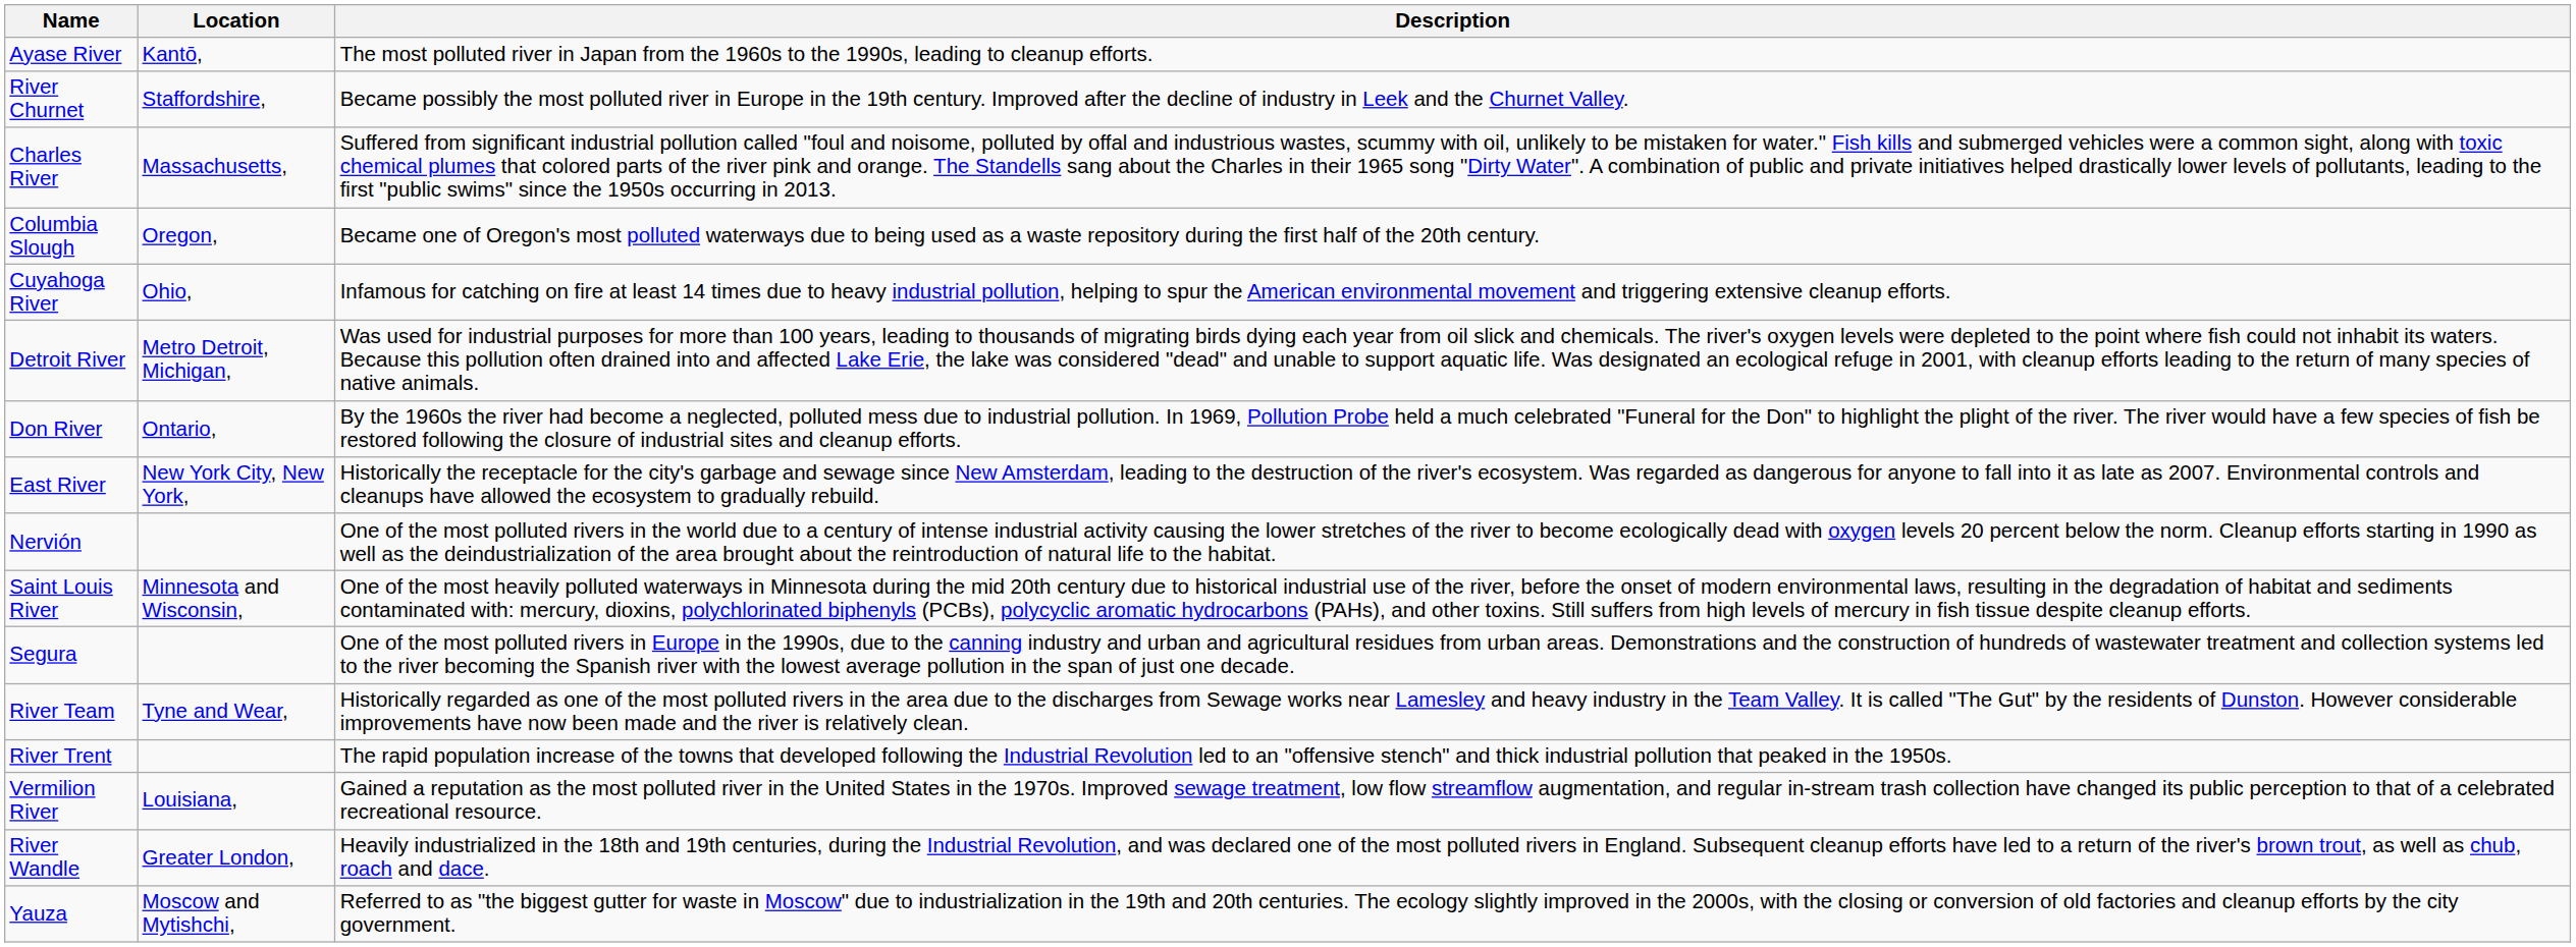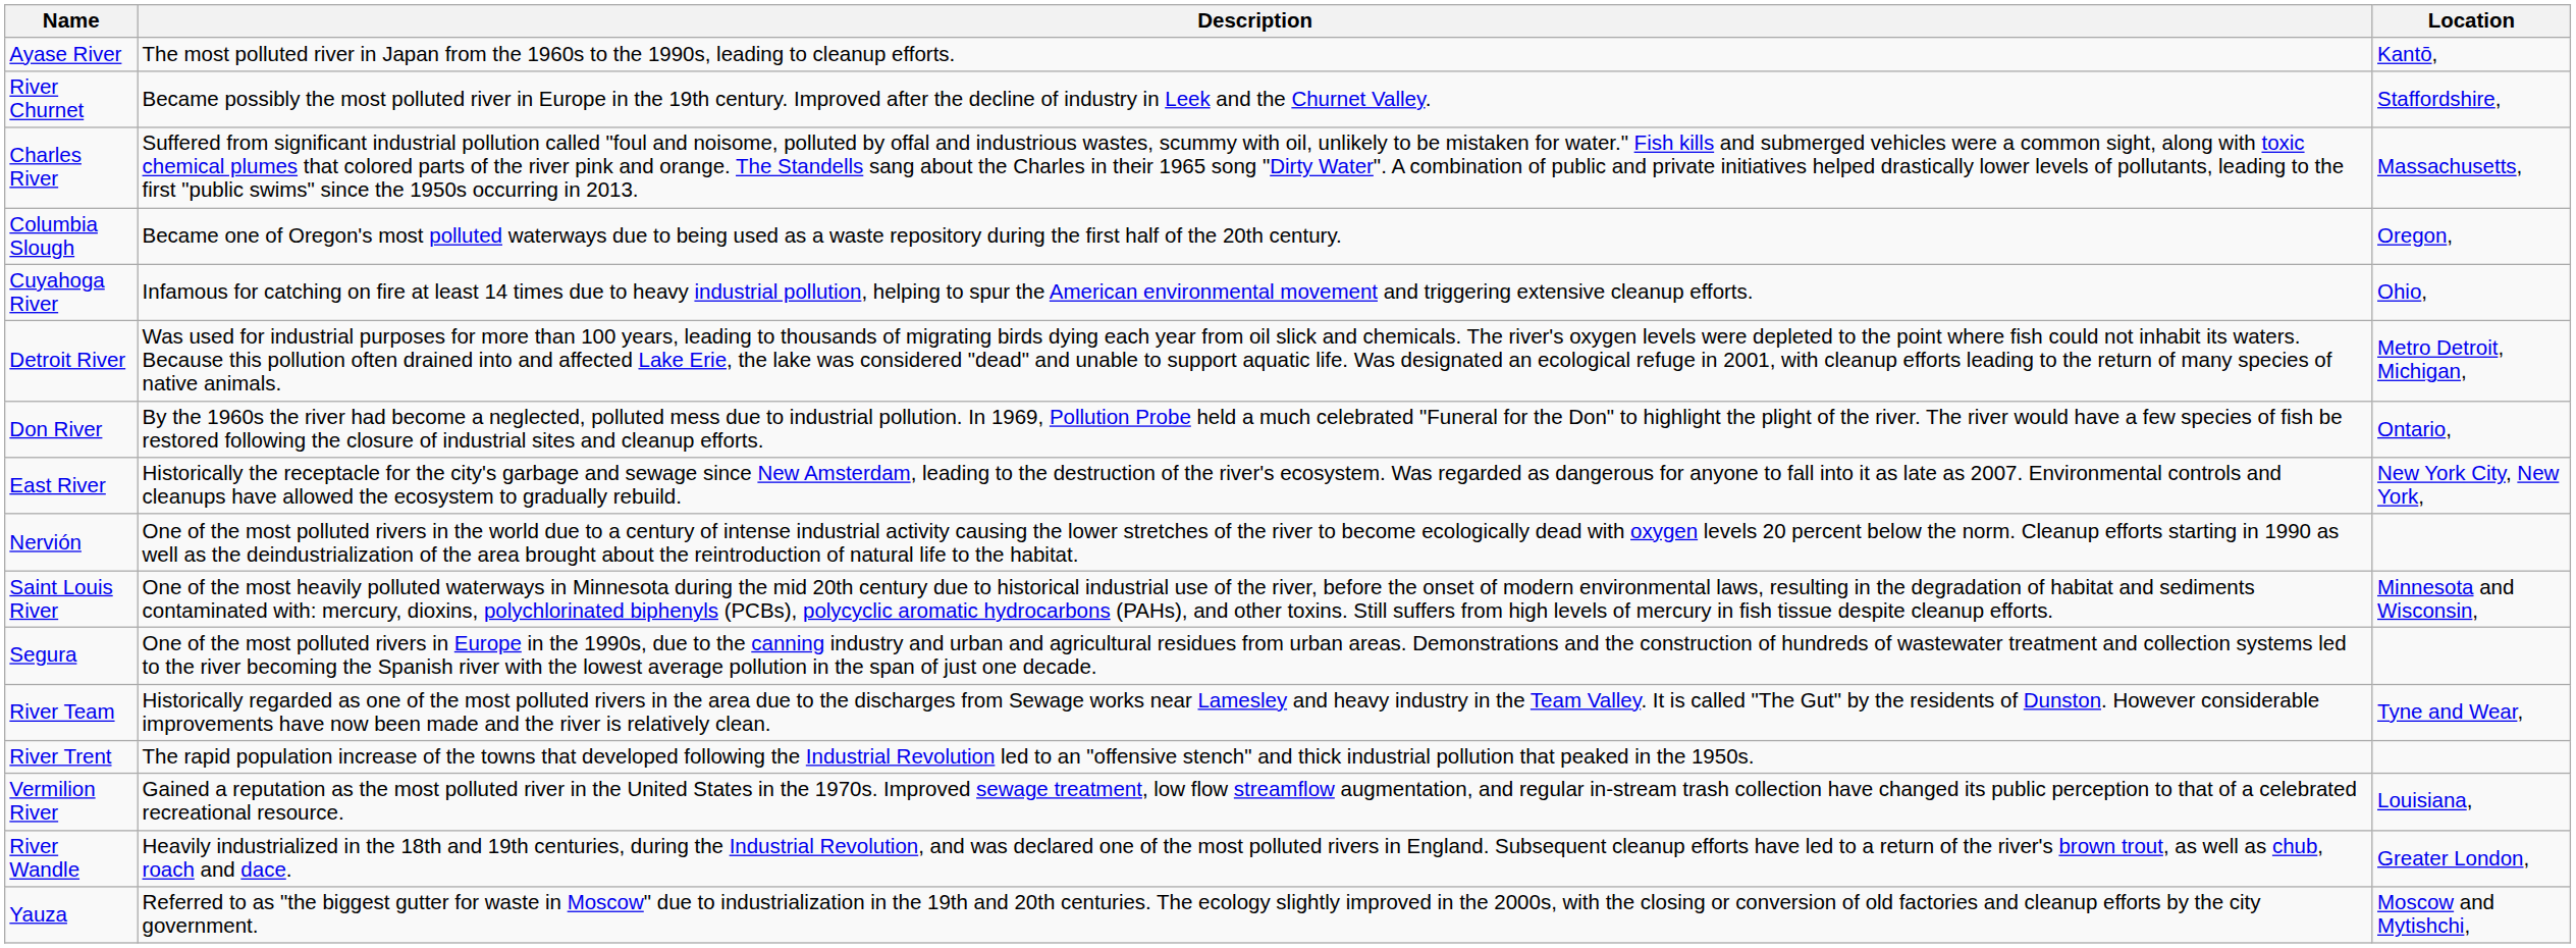columns swapped: Location <-> Description
